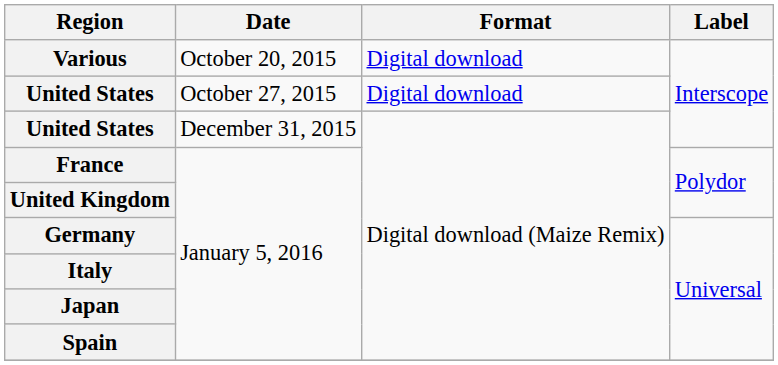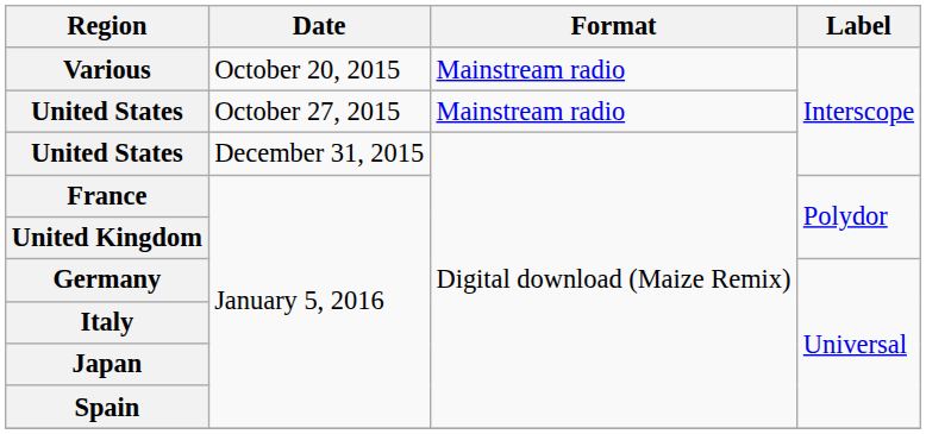Various | Format: Digital download -> Mainstream radio
United States / October 27, 2015 | Format: Digital download -> Mainstream radio
